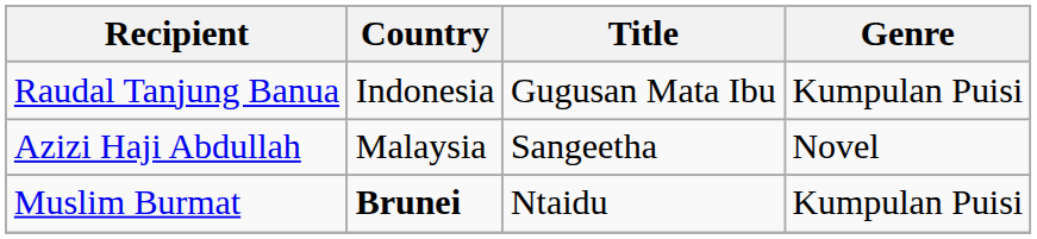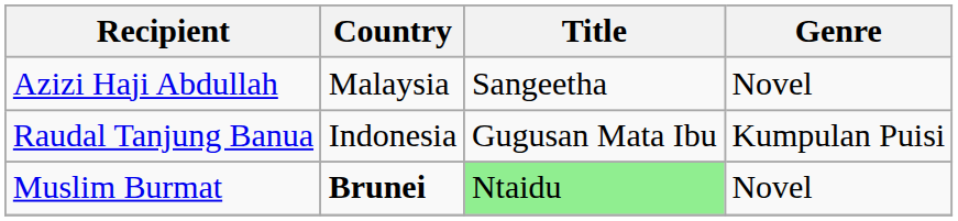rows swapped: Azizi Haji Abdullah <-> Raudal Tanjung Banua
Muslim Burmat | Title: no background -> lightgreen background
Muslim Burmat | Genre: Kumpulan Puisi -> Novel
